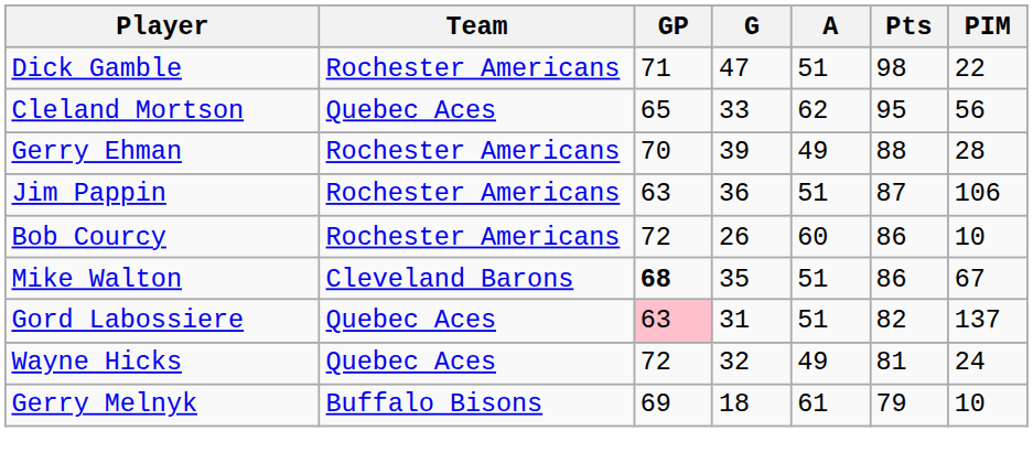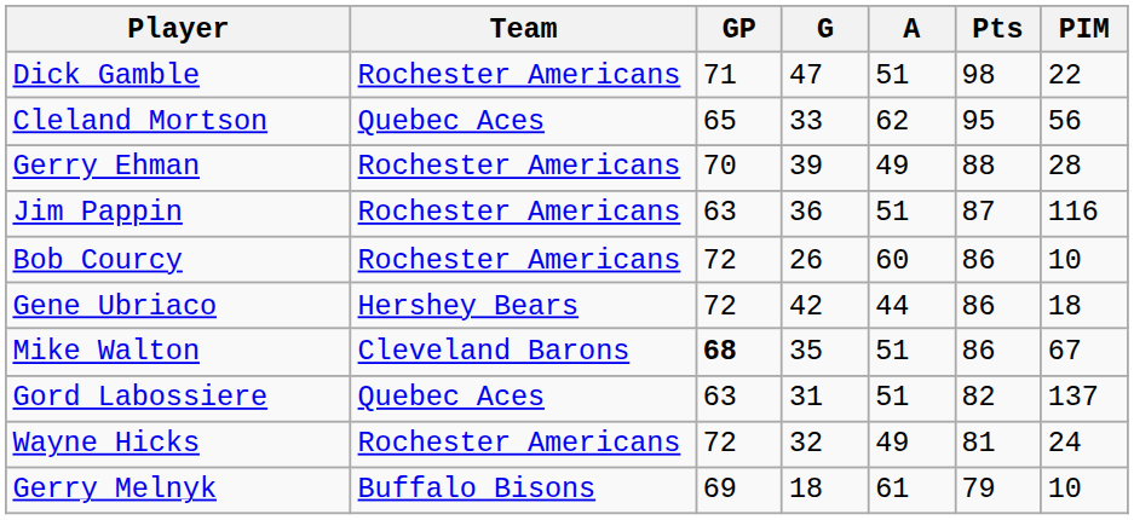Jim Pappin | PIM: 106 -> 116
+ row: Gene Ubriaco | Hershey Bears | 72 | 42 | 44 | 86 | 18
Gord Labossiere | GP: pink background -> no background
Wayne Hicks | Team: Quebec Aces -> Rochester Americans
